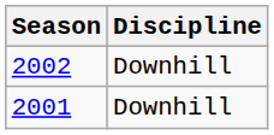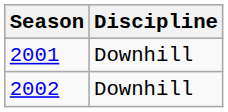rows swapped: 2001 <-> 2002
